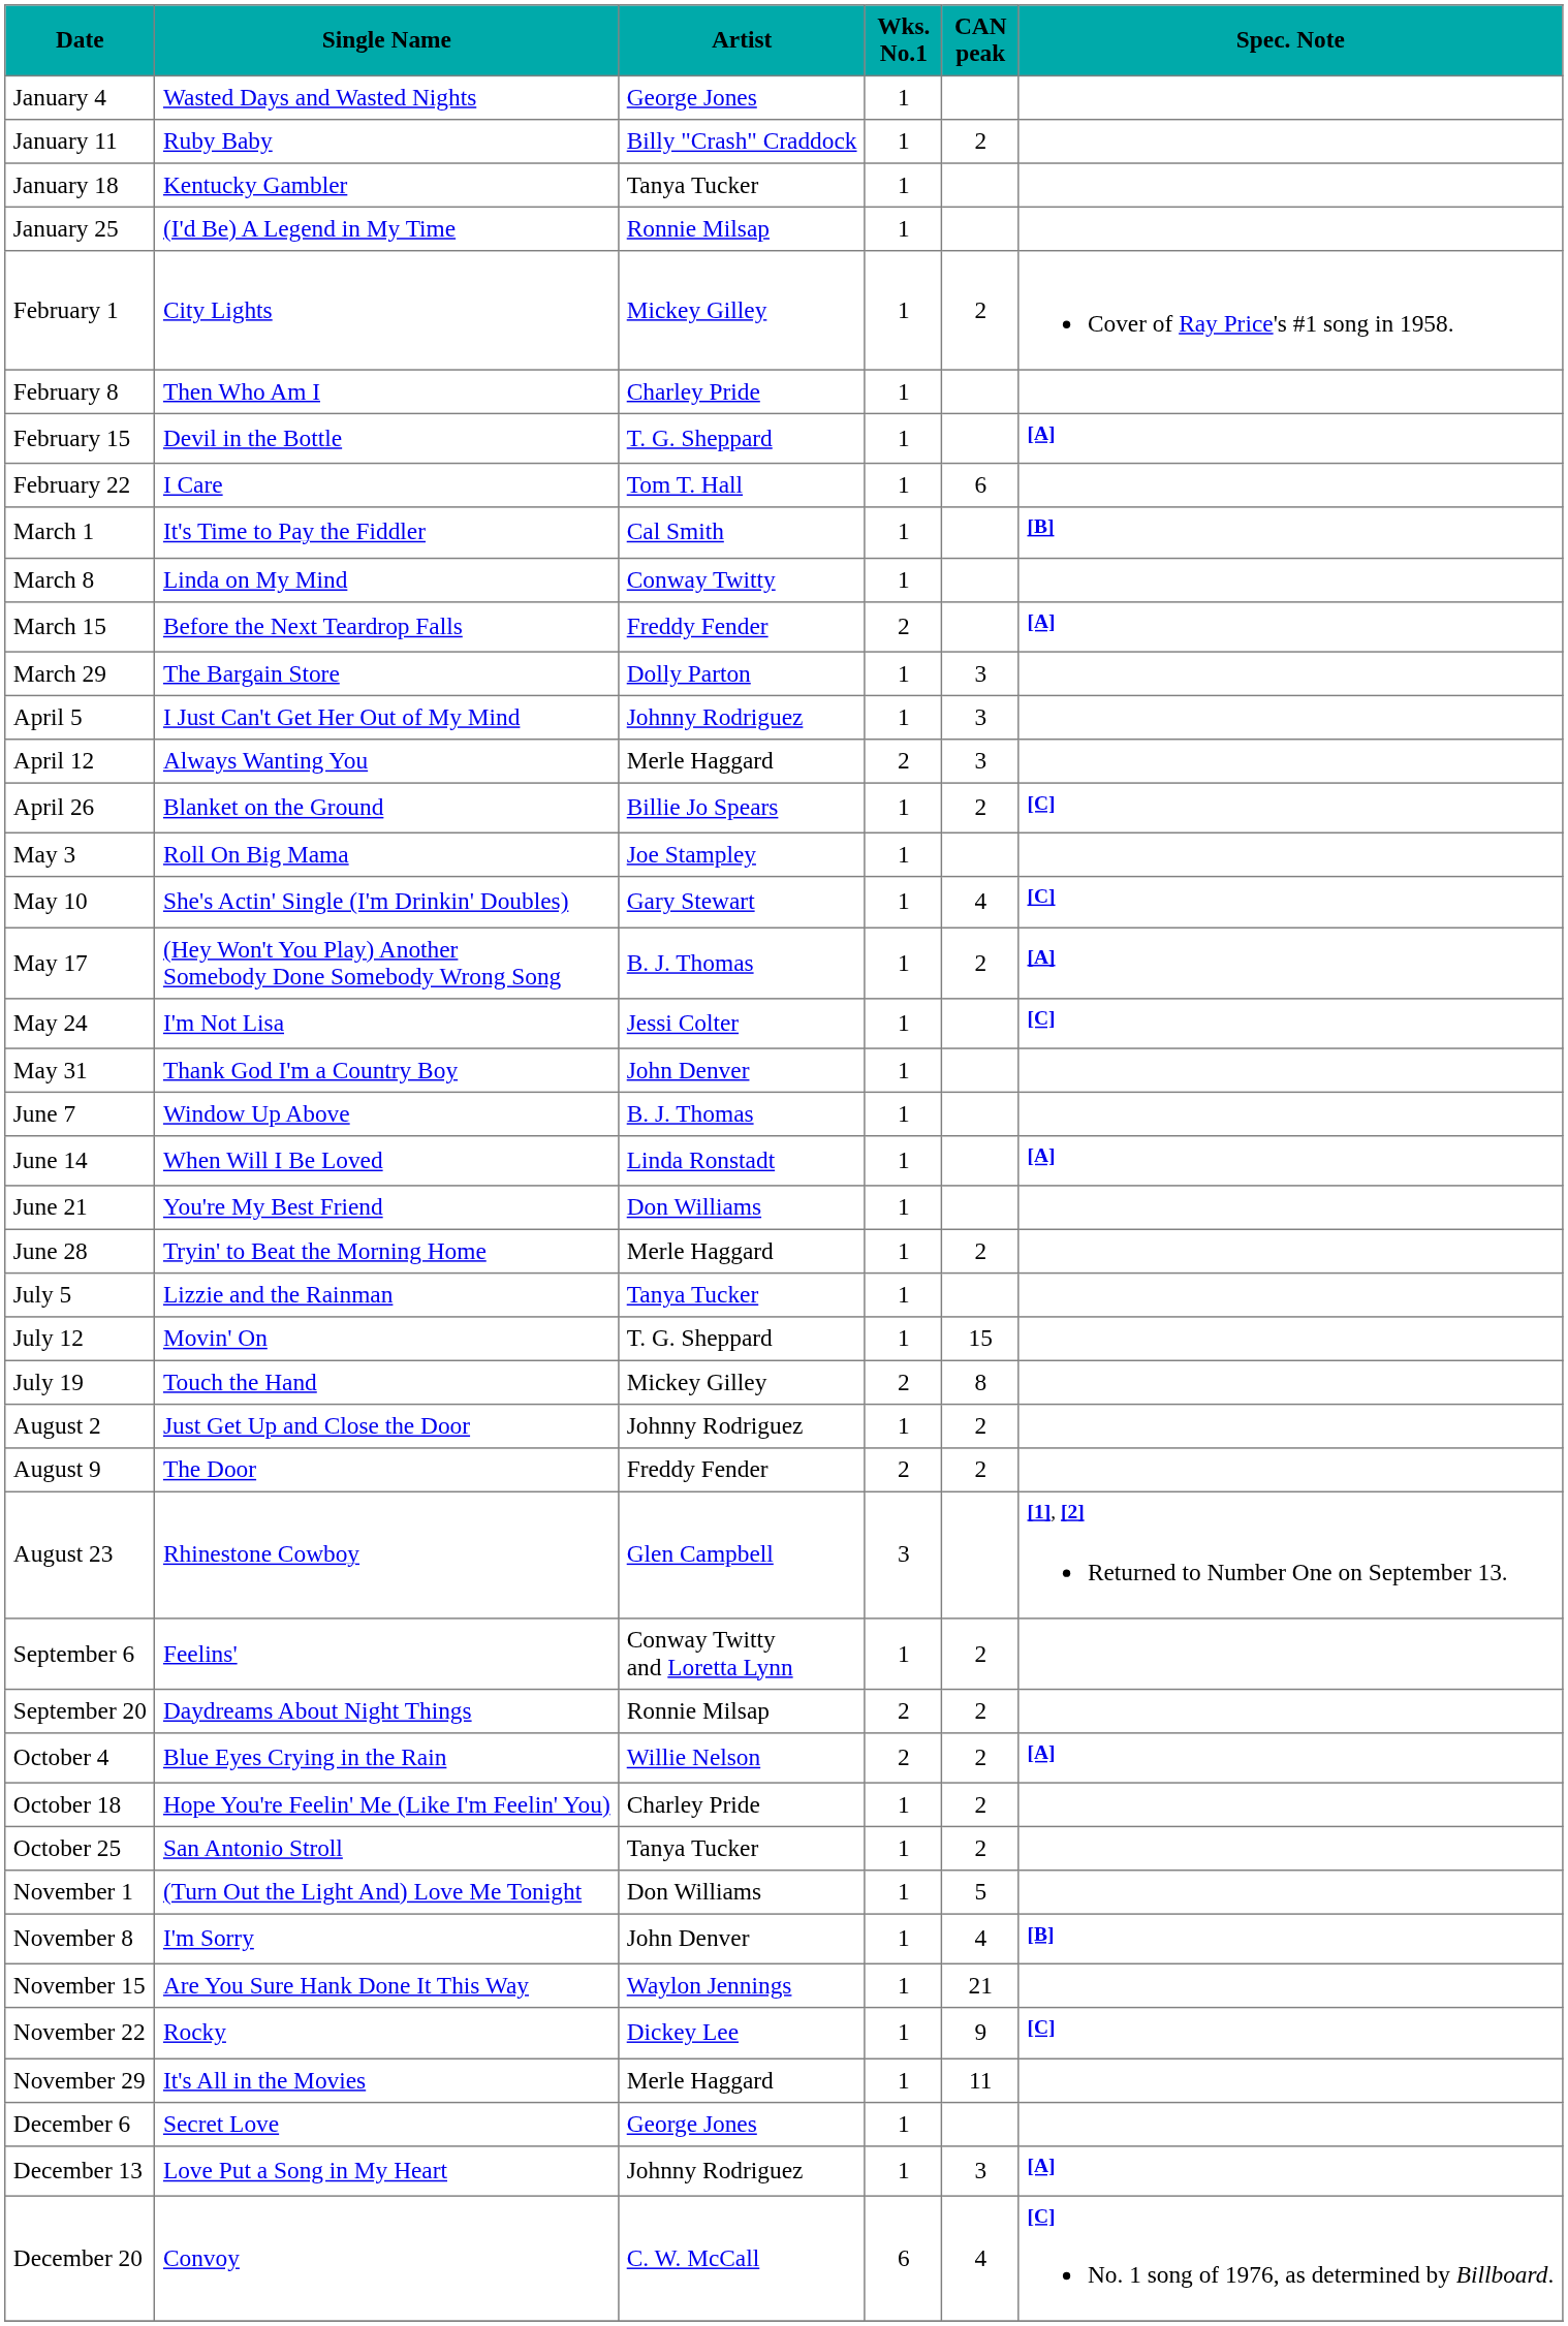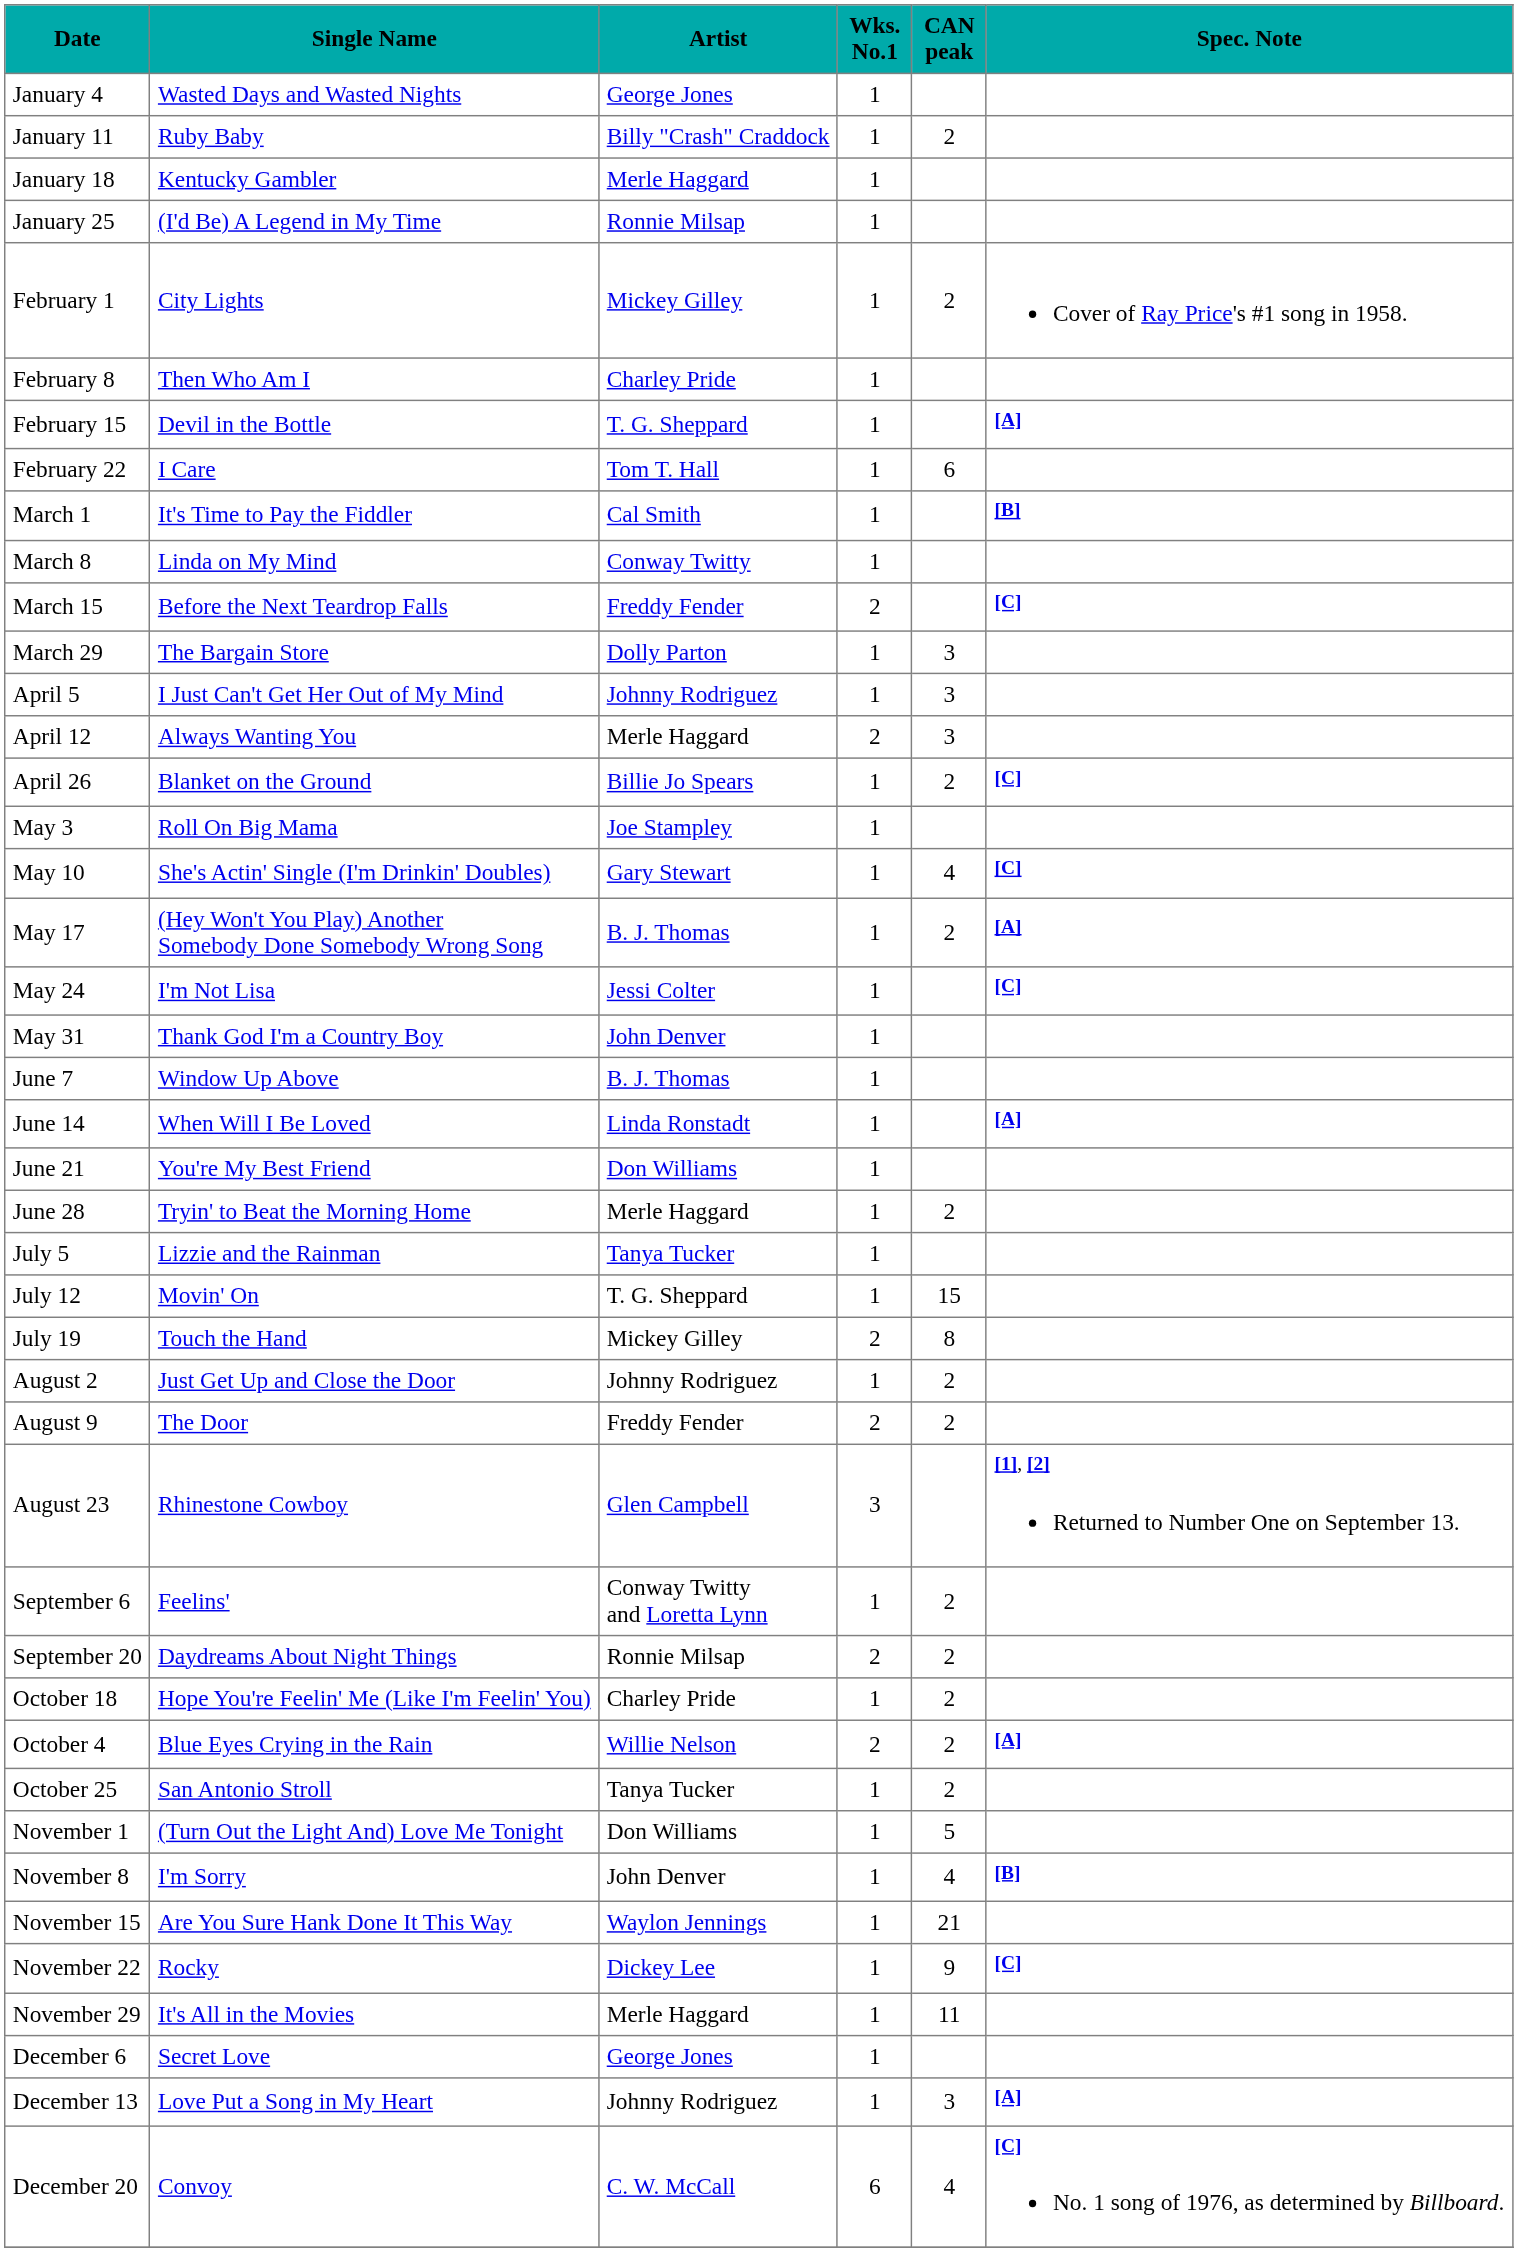January 18 | Artist: Tanya Tucker -> Merle Haggard
March 15 | Spec. Note: [A] -> [C]
rows swapped: October 4 <-> October 18
